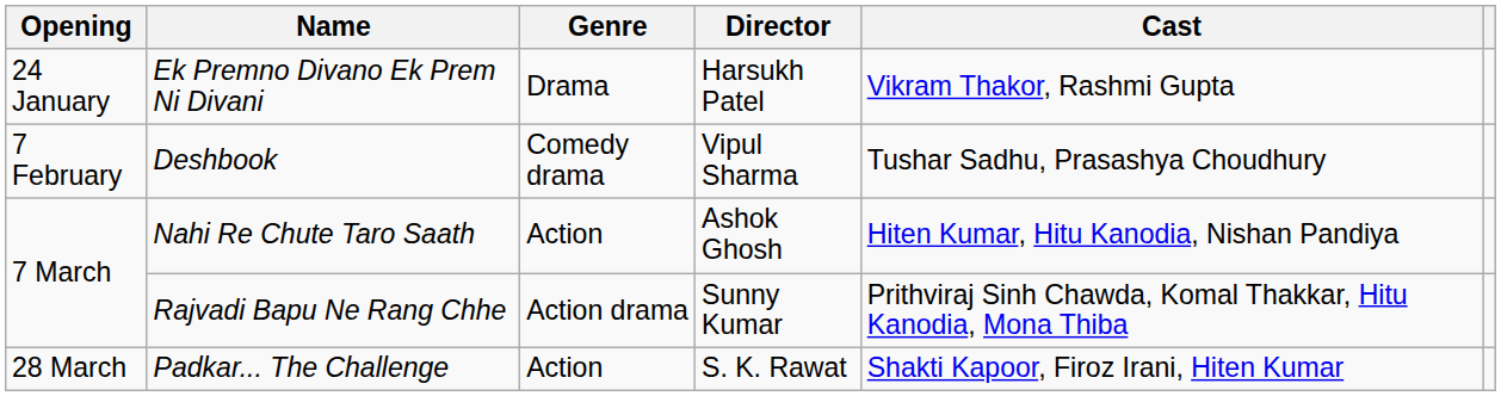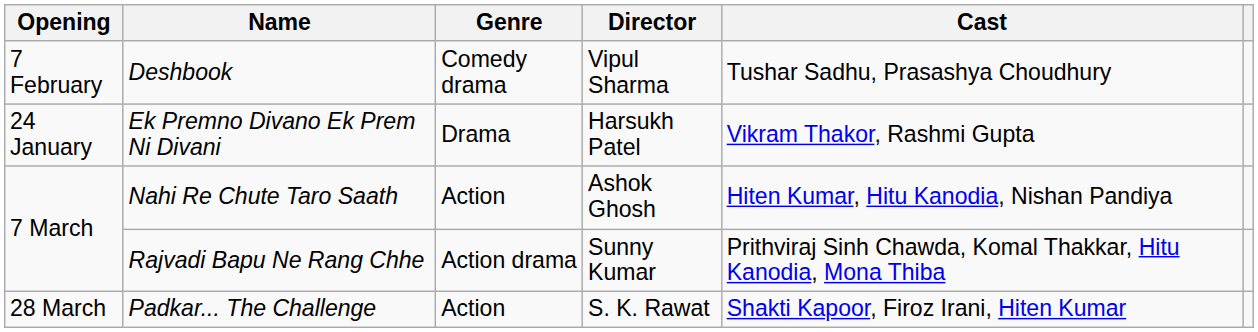rows swapped: Ek Premno Divano Ek Prem Ni Divani <-> Deshbook
